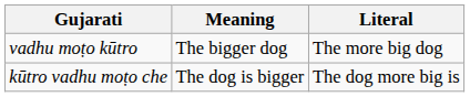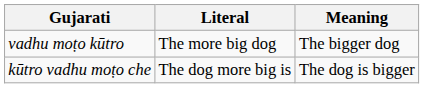columns swapped: Literal <-> Meaning
